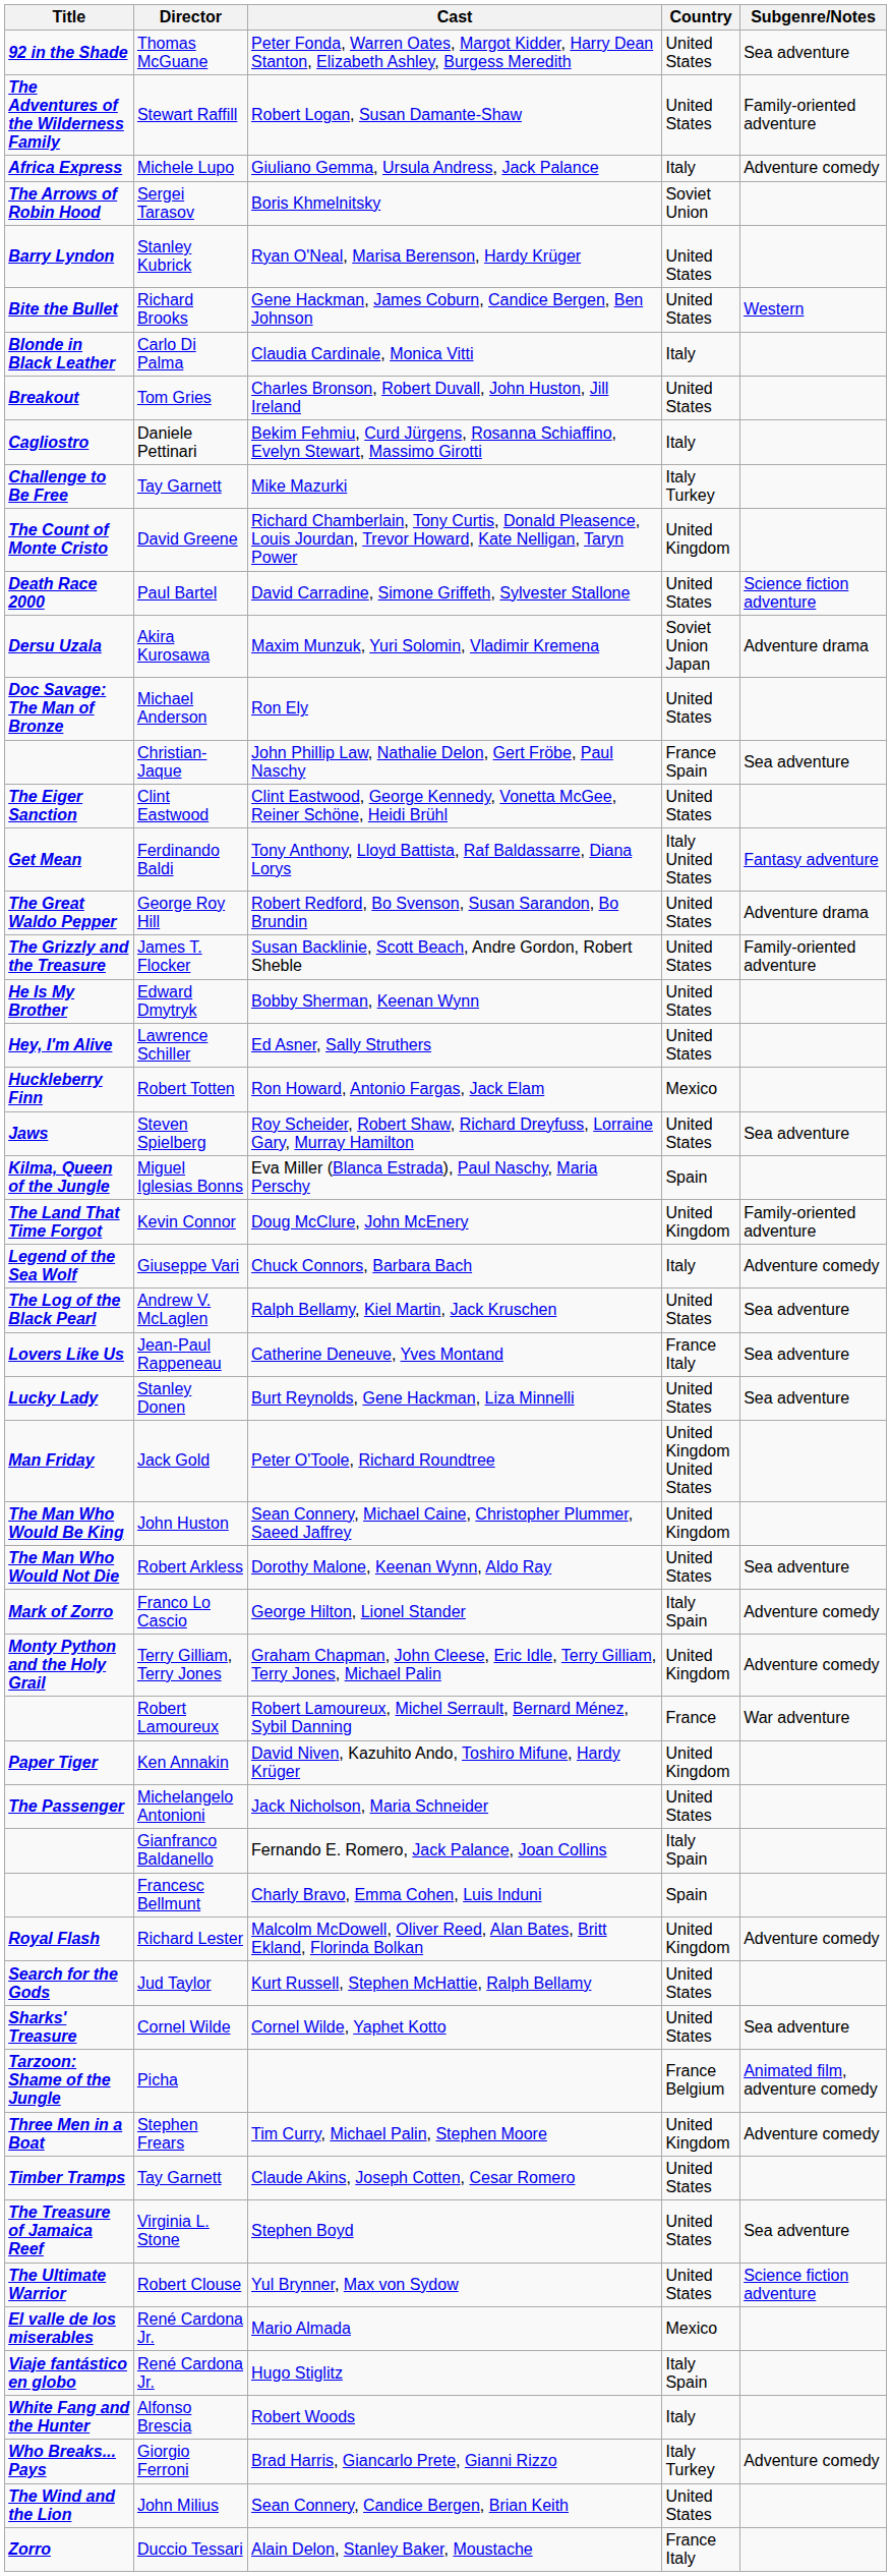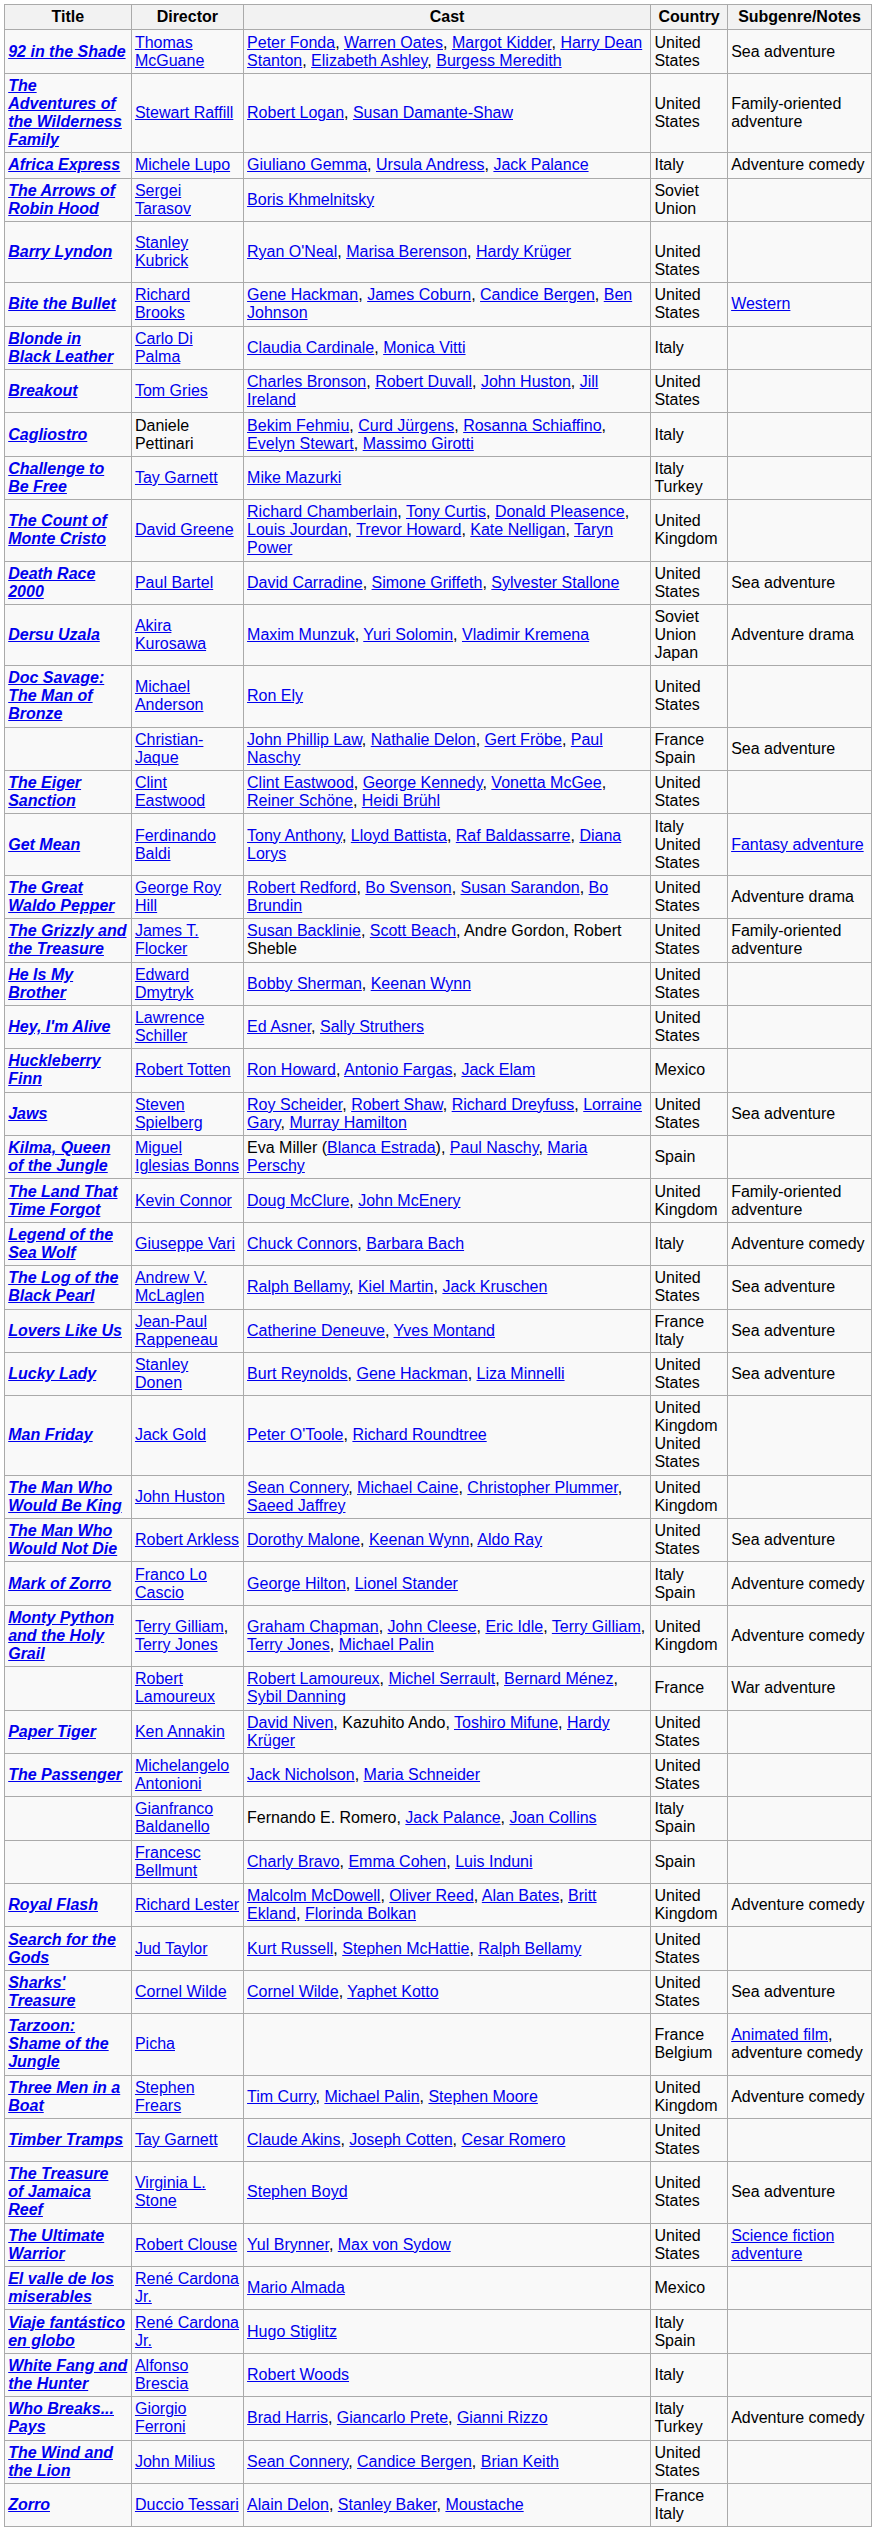David Carradine, Simone Griffeth, Sylvester Stallone | Subgenre/Notes: Science fiction adventure -> Sea adventure
David Niven, Kazuhito Ando, Toshiro Mifune, Hardy Krüger | Country: United Kingdom -> United States
